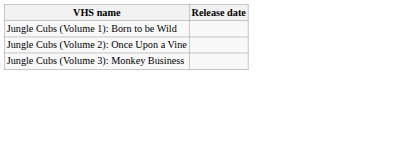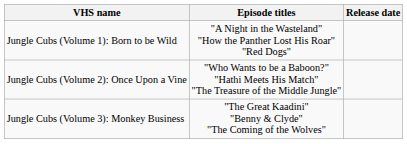+ column: Episode titles | "A Night in the Wasteland" "How the Panther Lost His Roar" "Red Dogs" | "Who Wants to be a Baboon?" "Hathi Meets His Match" "The Treasure of the Middle Jungle" | "The Great Kaadini" "Benny & Clyde" "The Coming of the Wolves"
